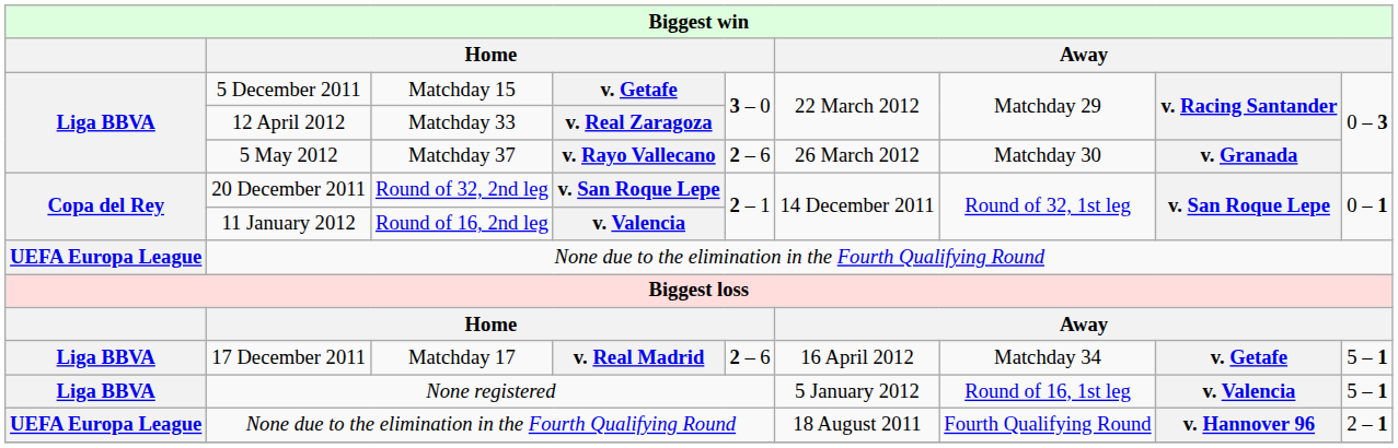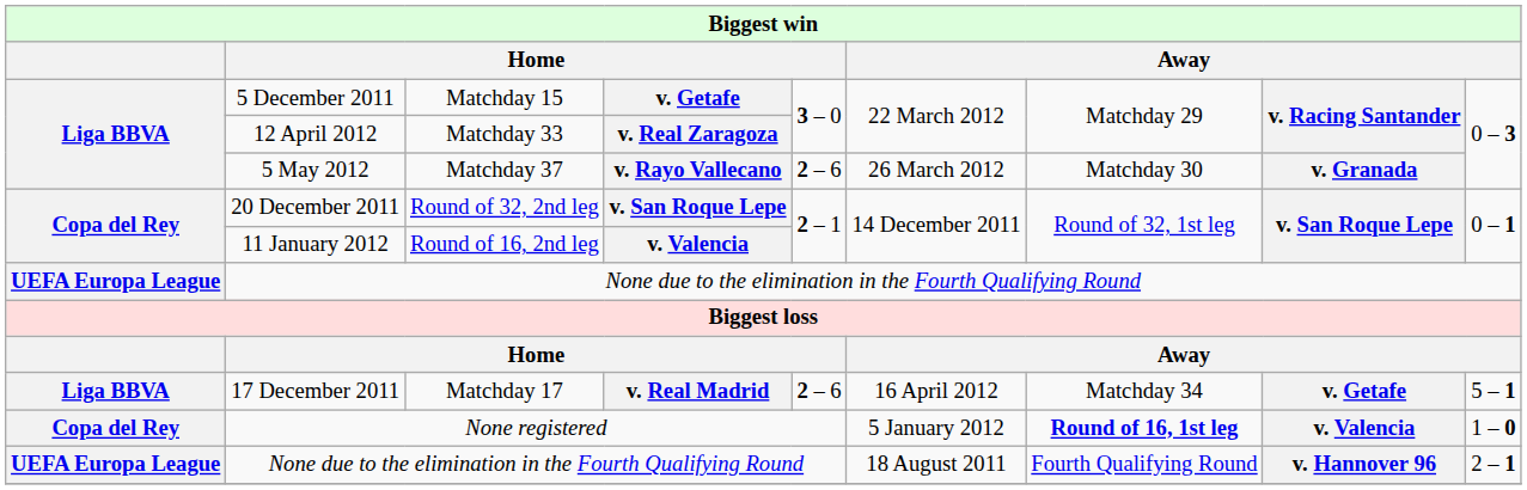None registered | column 1: Liga BBVA -> Copa del Rey
None registered | column 7: normal -> bold
None registered | column 9: 5 – 1 -> 1 – 0
